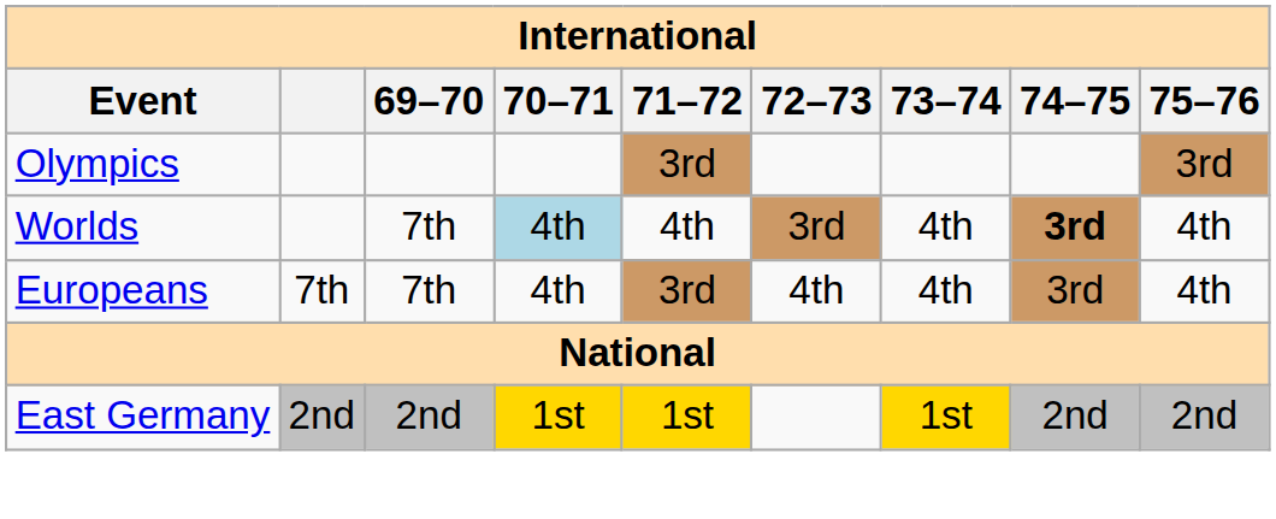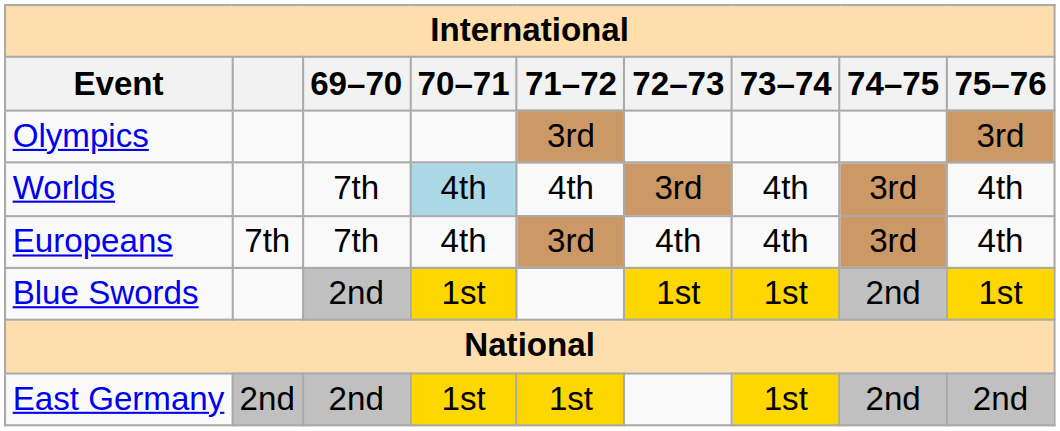Worlds | 74–75: bold -> normal
+ row: Blue Swords | 2nd | 1st | 1st | 1st | 2nd | 1st
